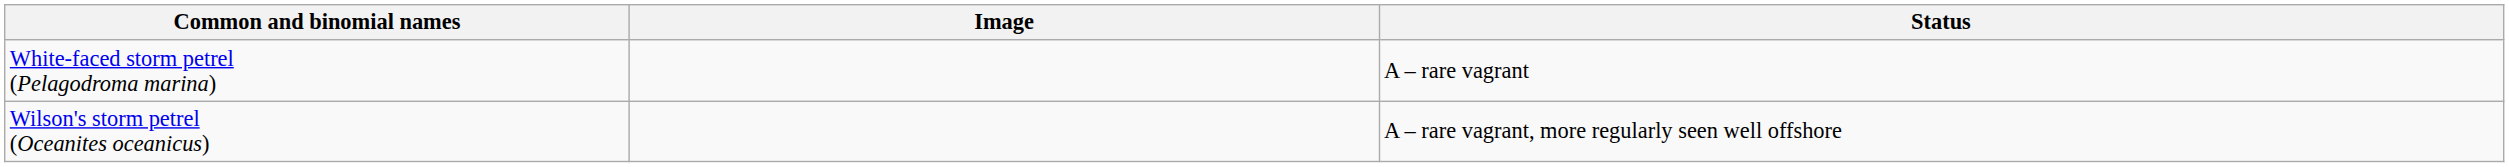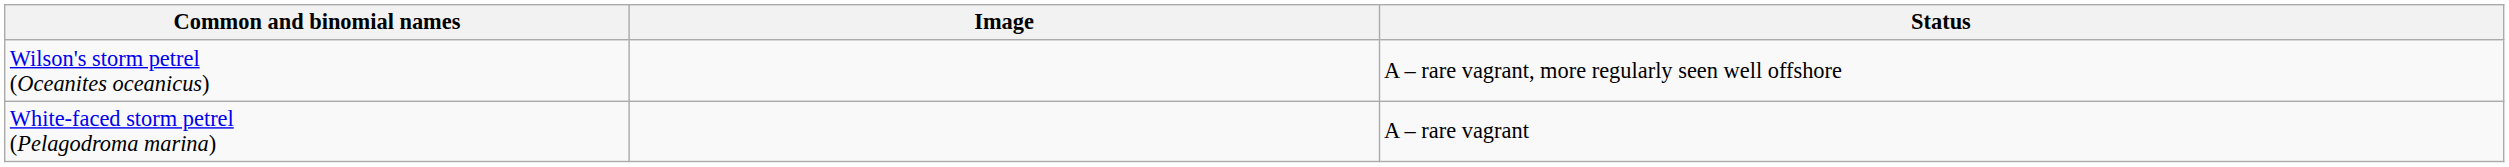rows swapped: Wilson's storm petrel (Oceanites oceanicus) <-> White-faced storm petrel (Pelagodroma marina)
